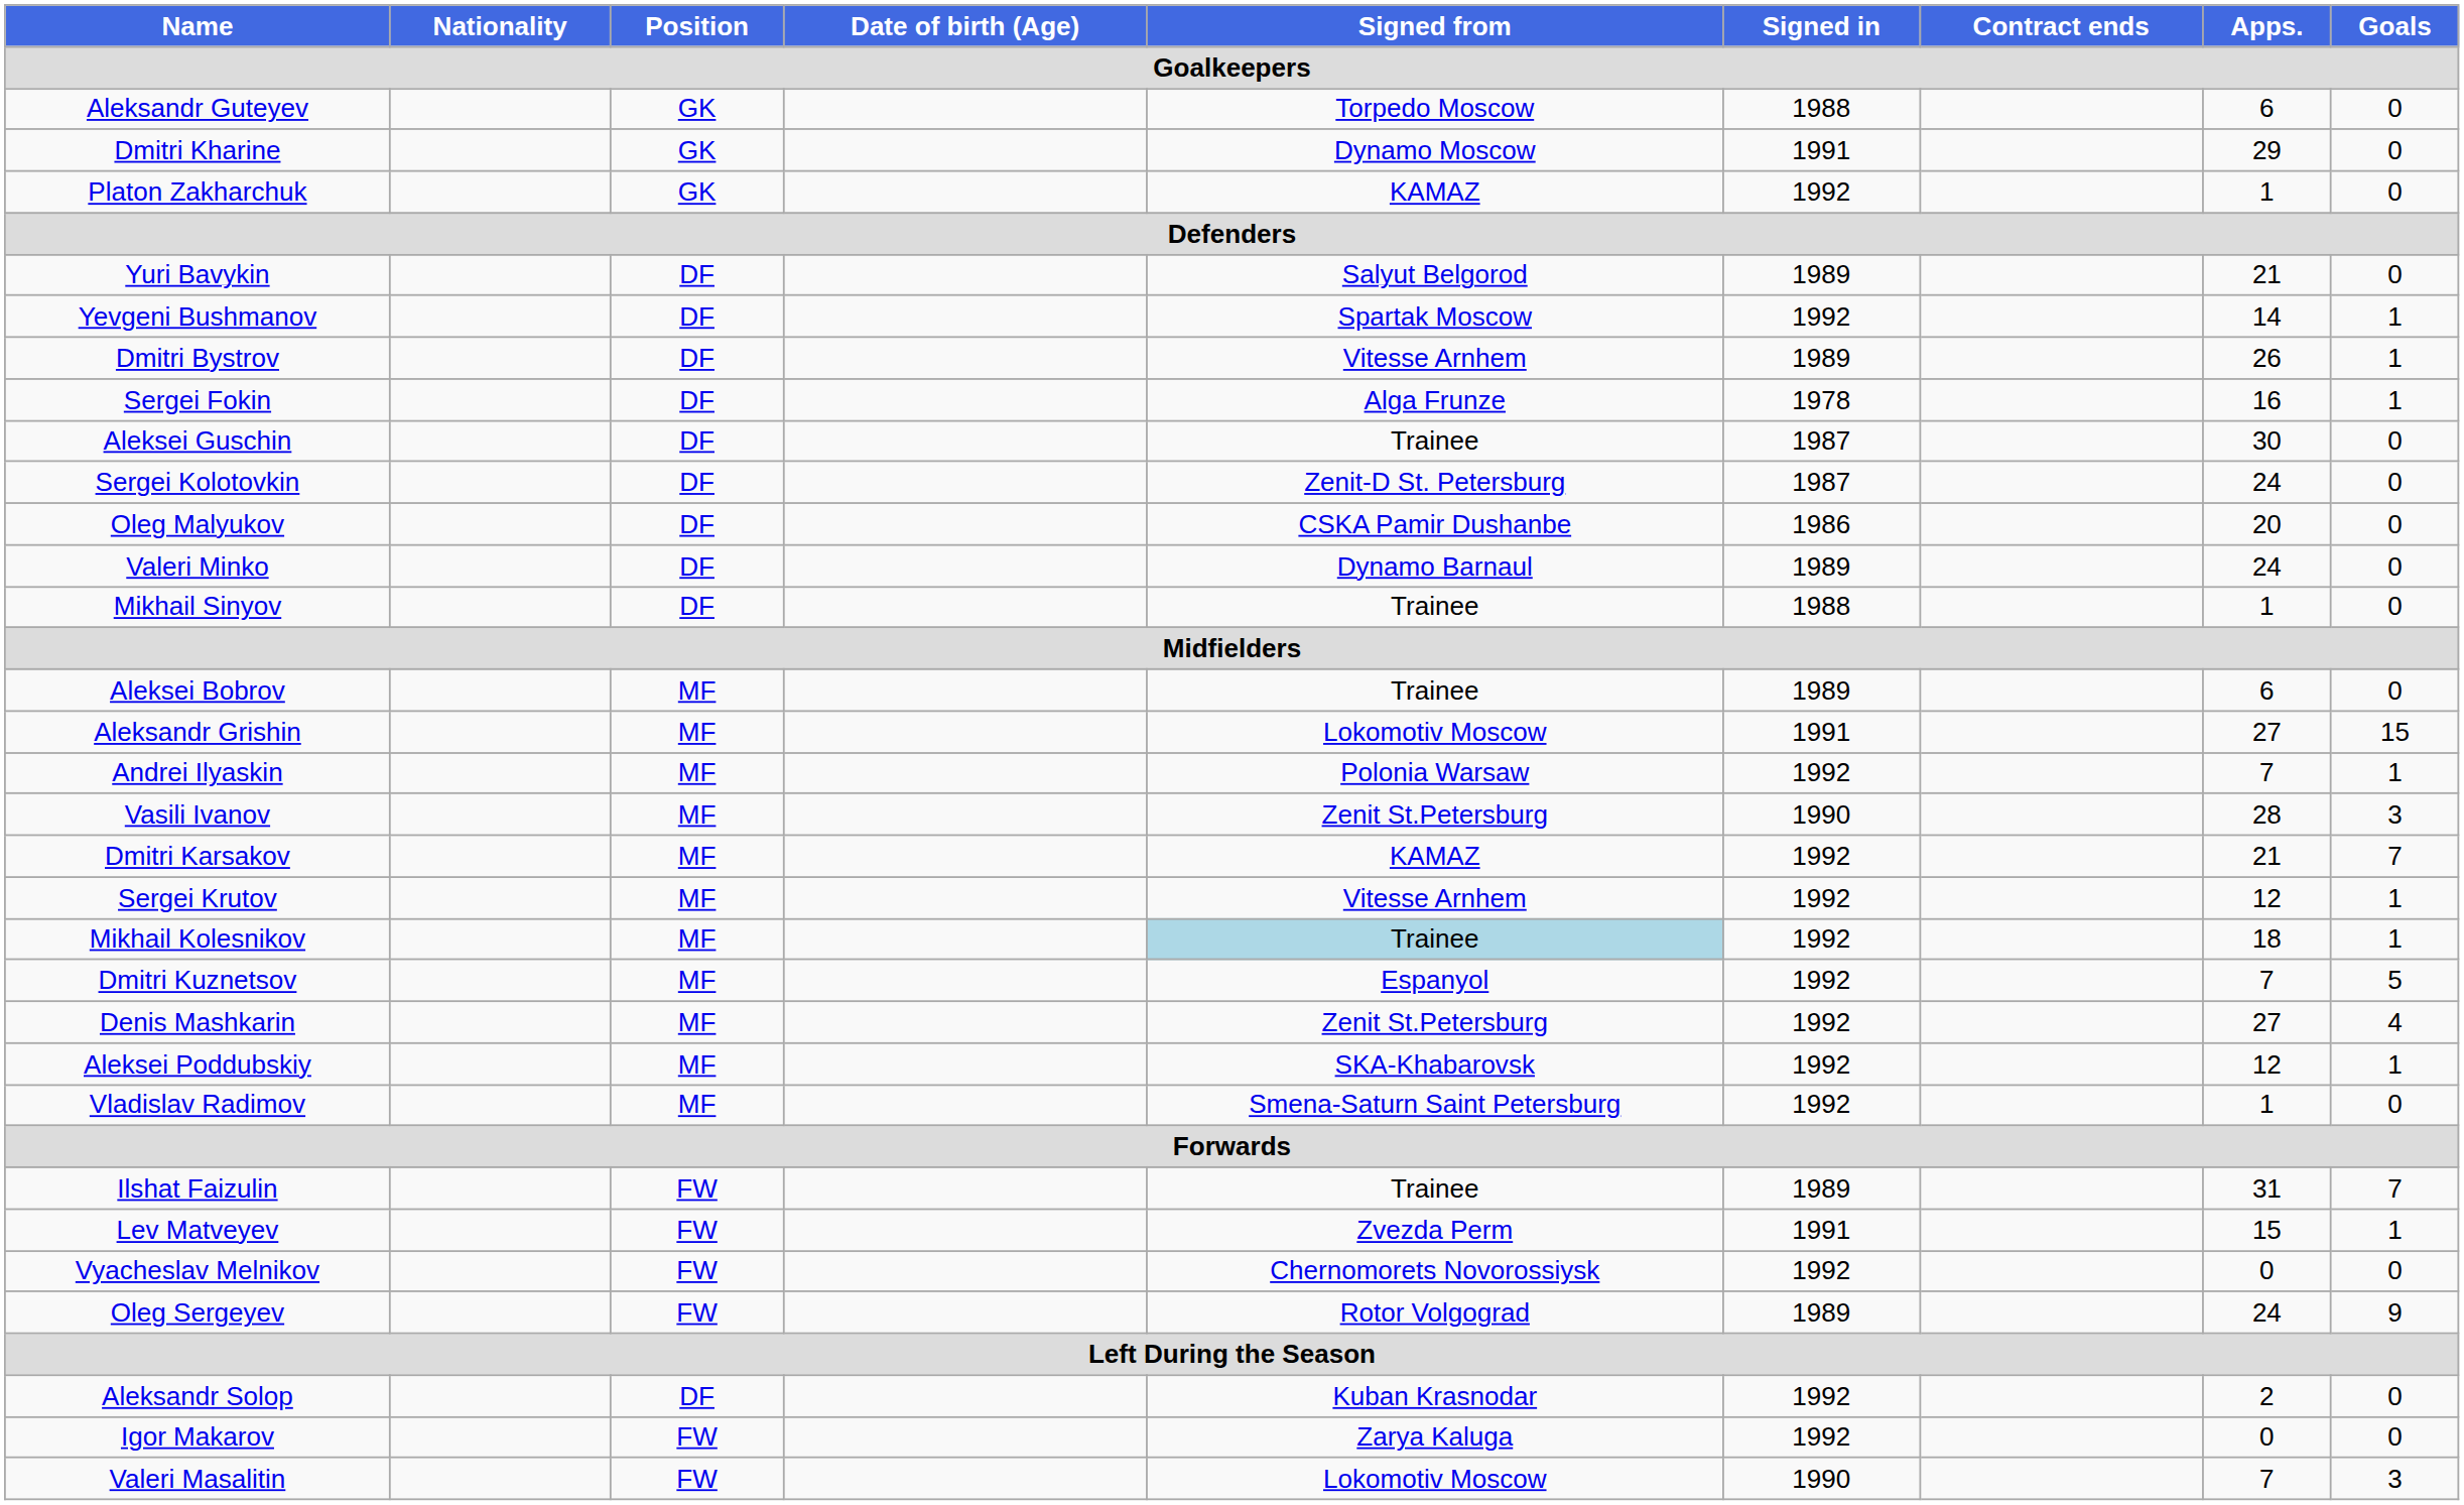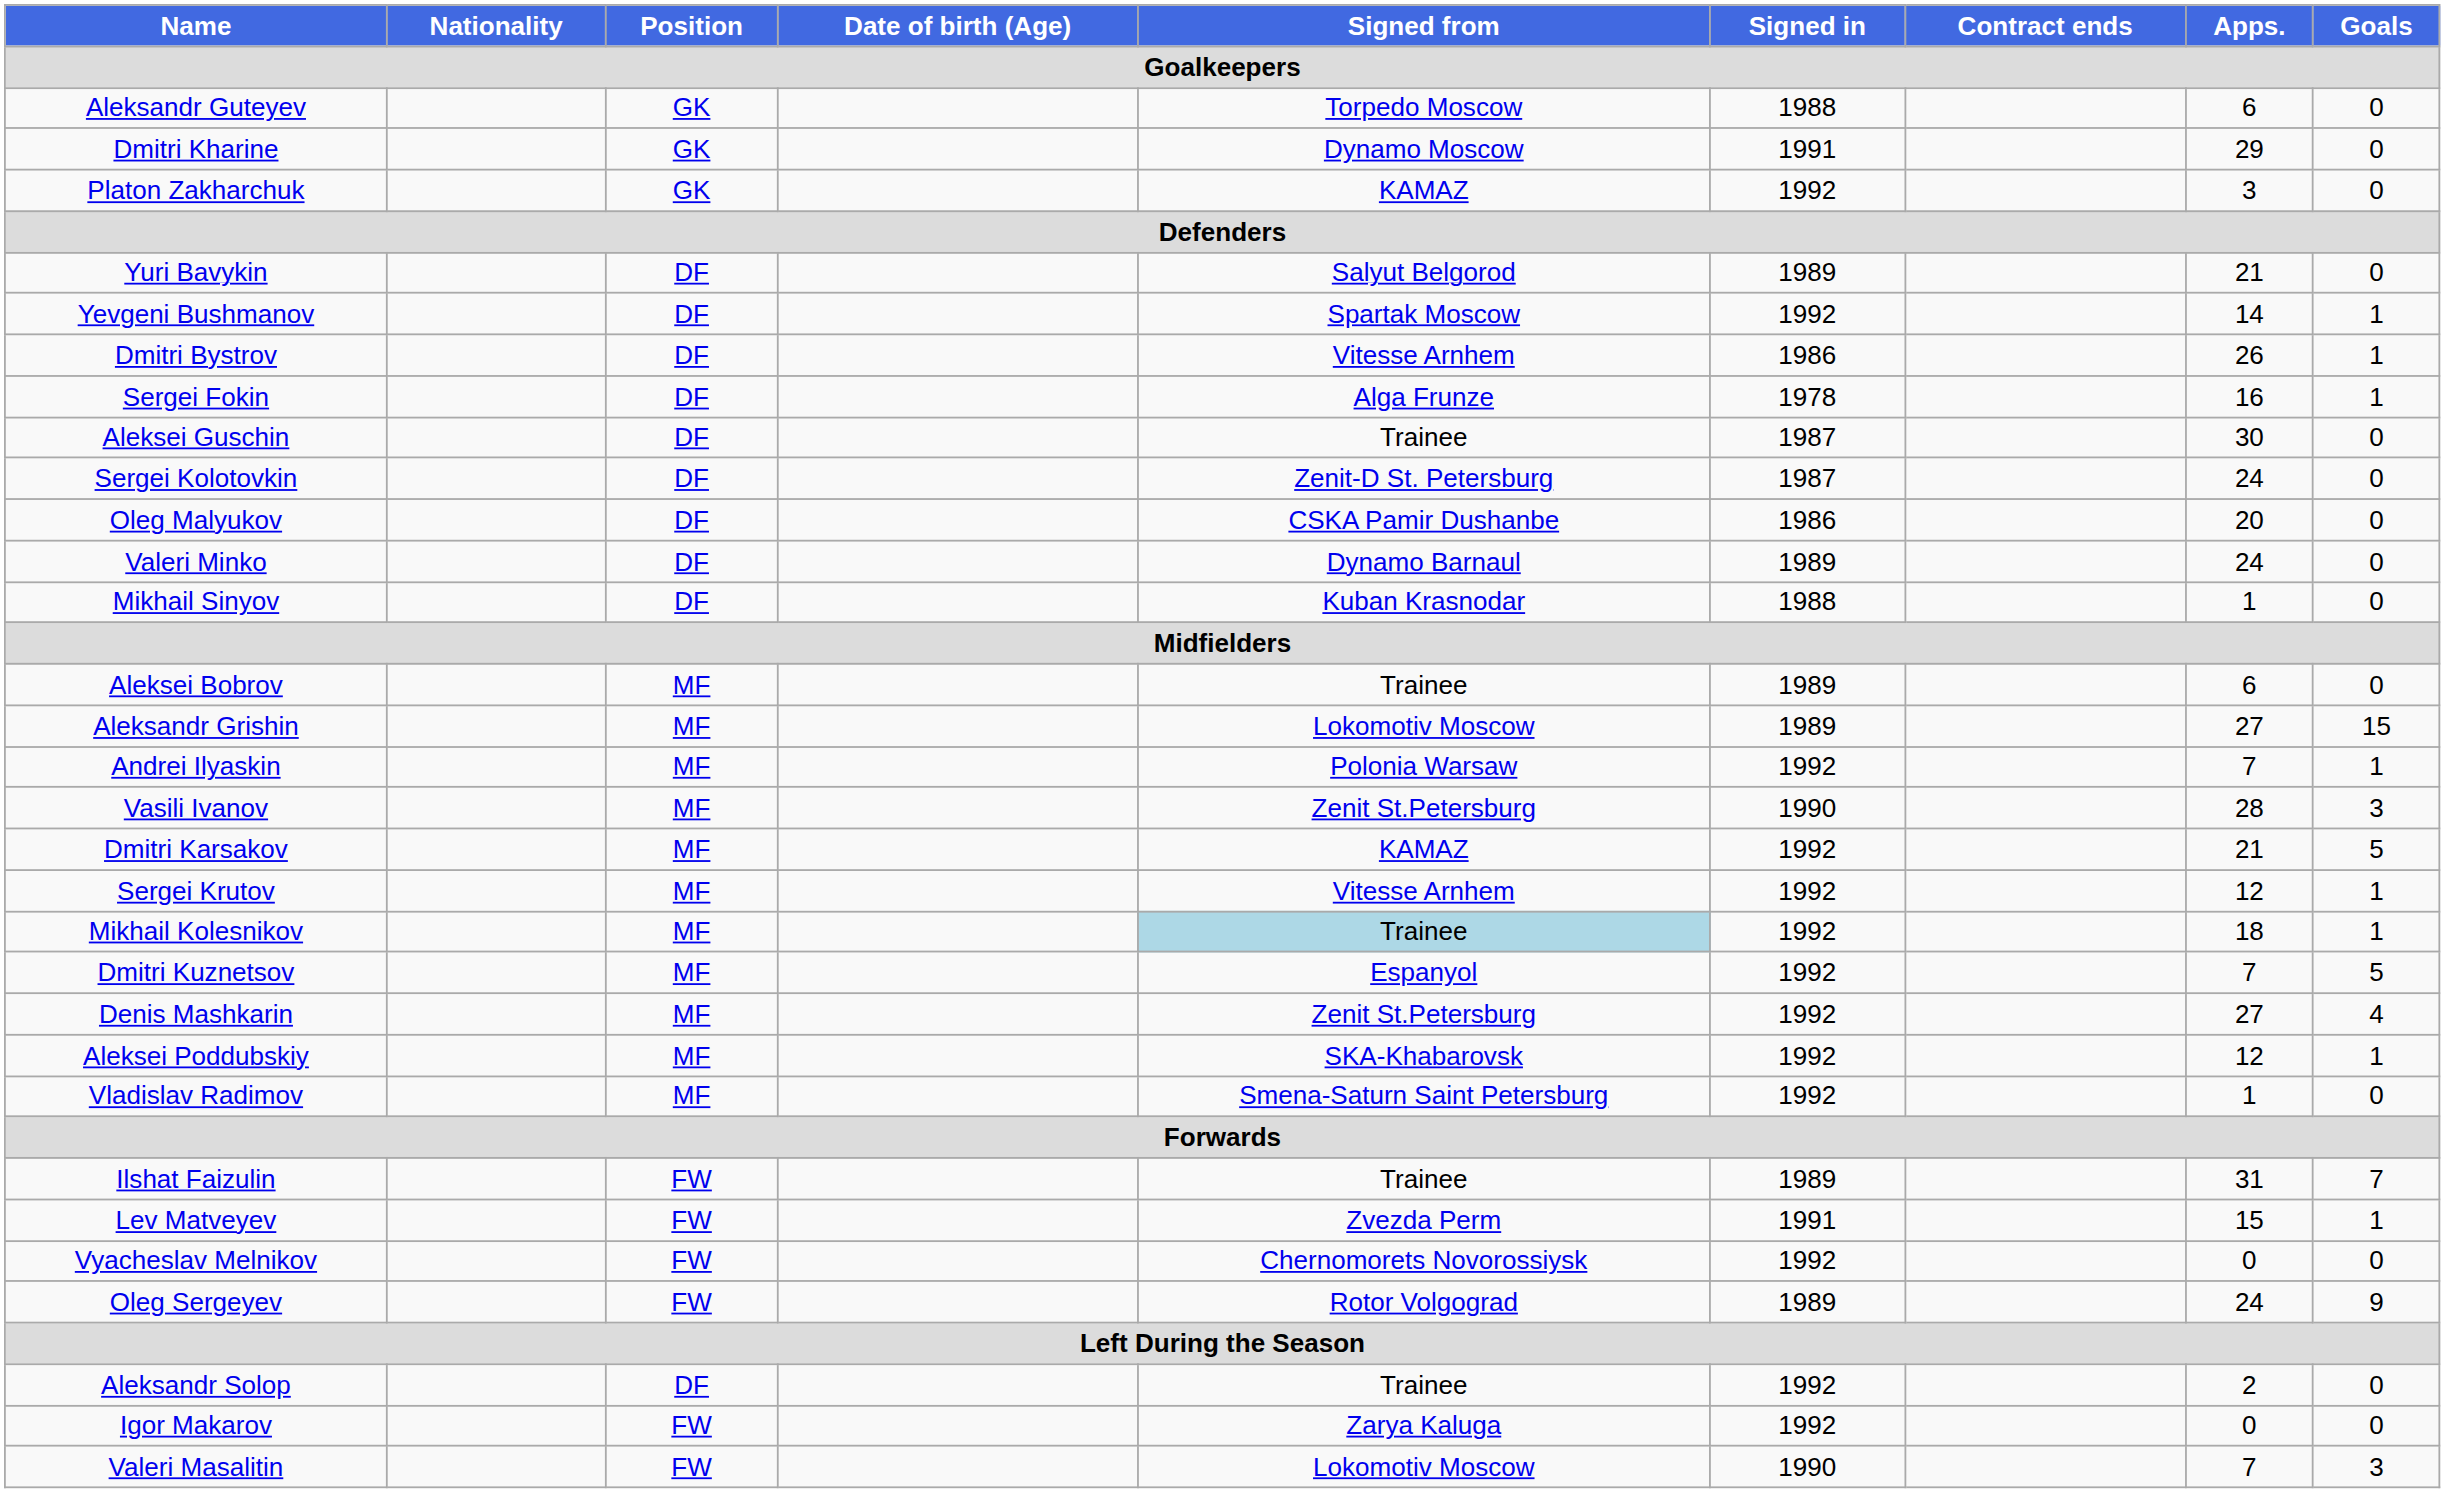Platon Zakharchuk | Apps.: 1 -> 3
Dmitri Bystrov | Signed in: 1989 -> 1986
Mikhail Sinyov | Signed from: Trainee -> Kuban Krasnodar
Aleksandr Grishin | Signed in: 1991 -> 1989
Dmitri Karsakov | Goals: 7 -> 5
Aleksandr Solop | Signed from: Kuban Krasnodar -> Trainee
